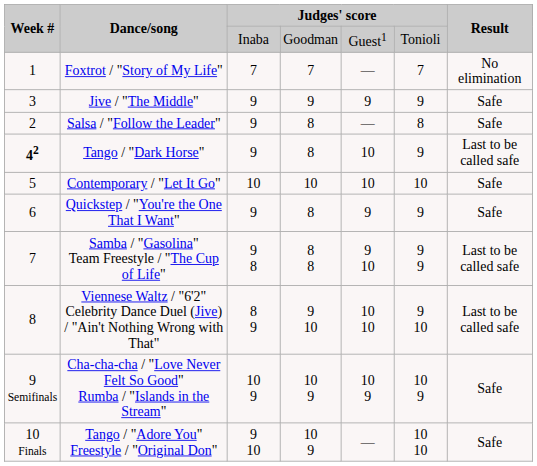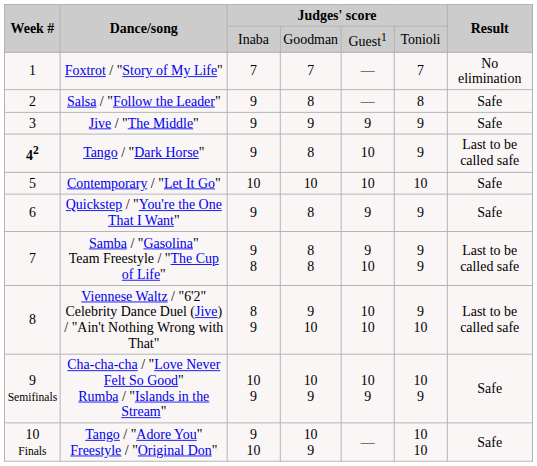rows swapped: Salsa / "Follow the Leader" <-> Jive / "The Middle"
